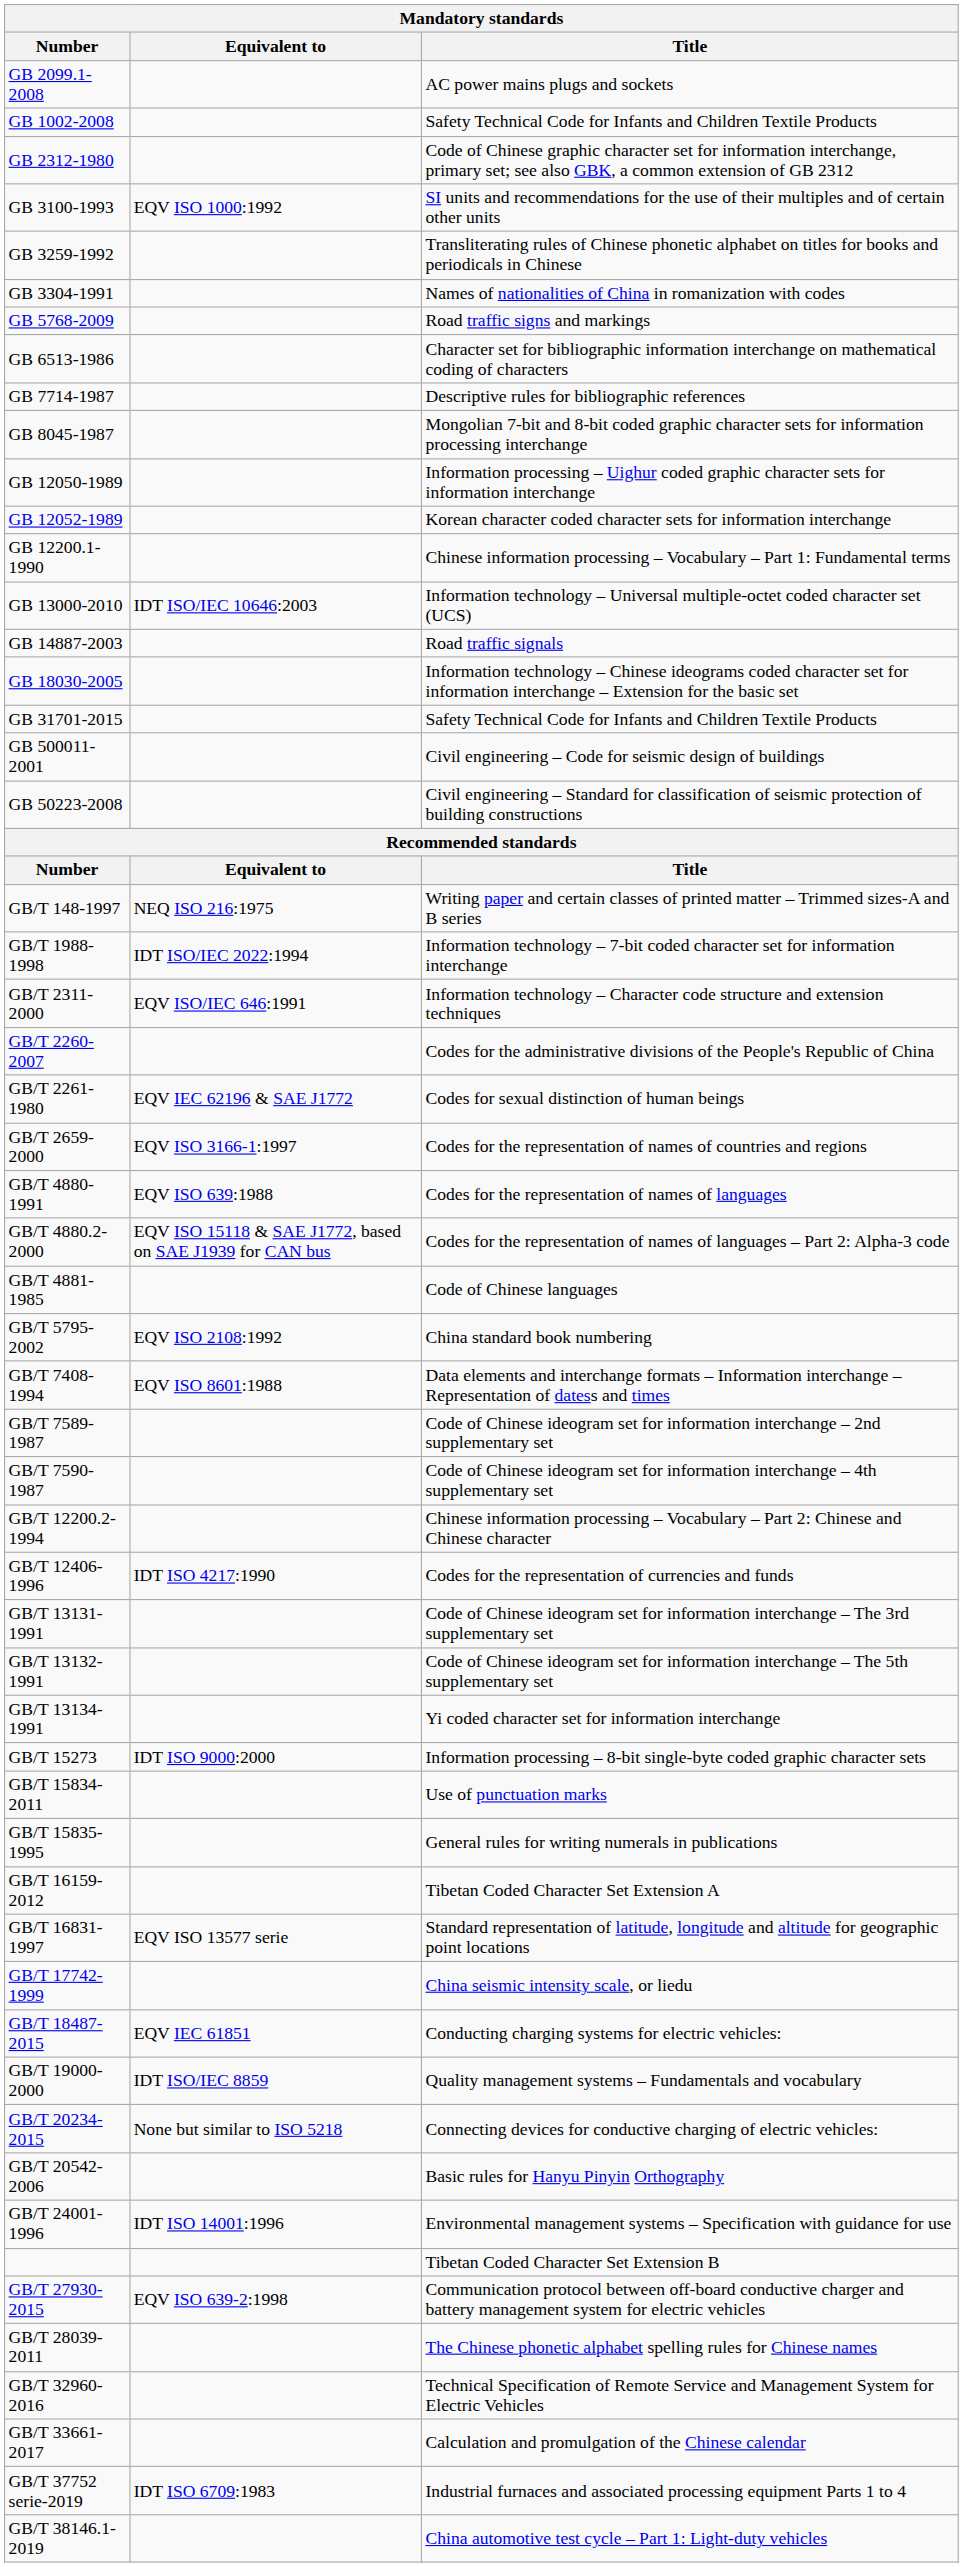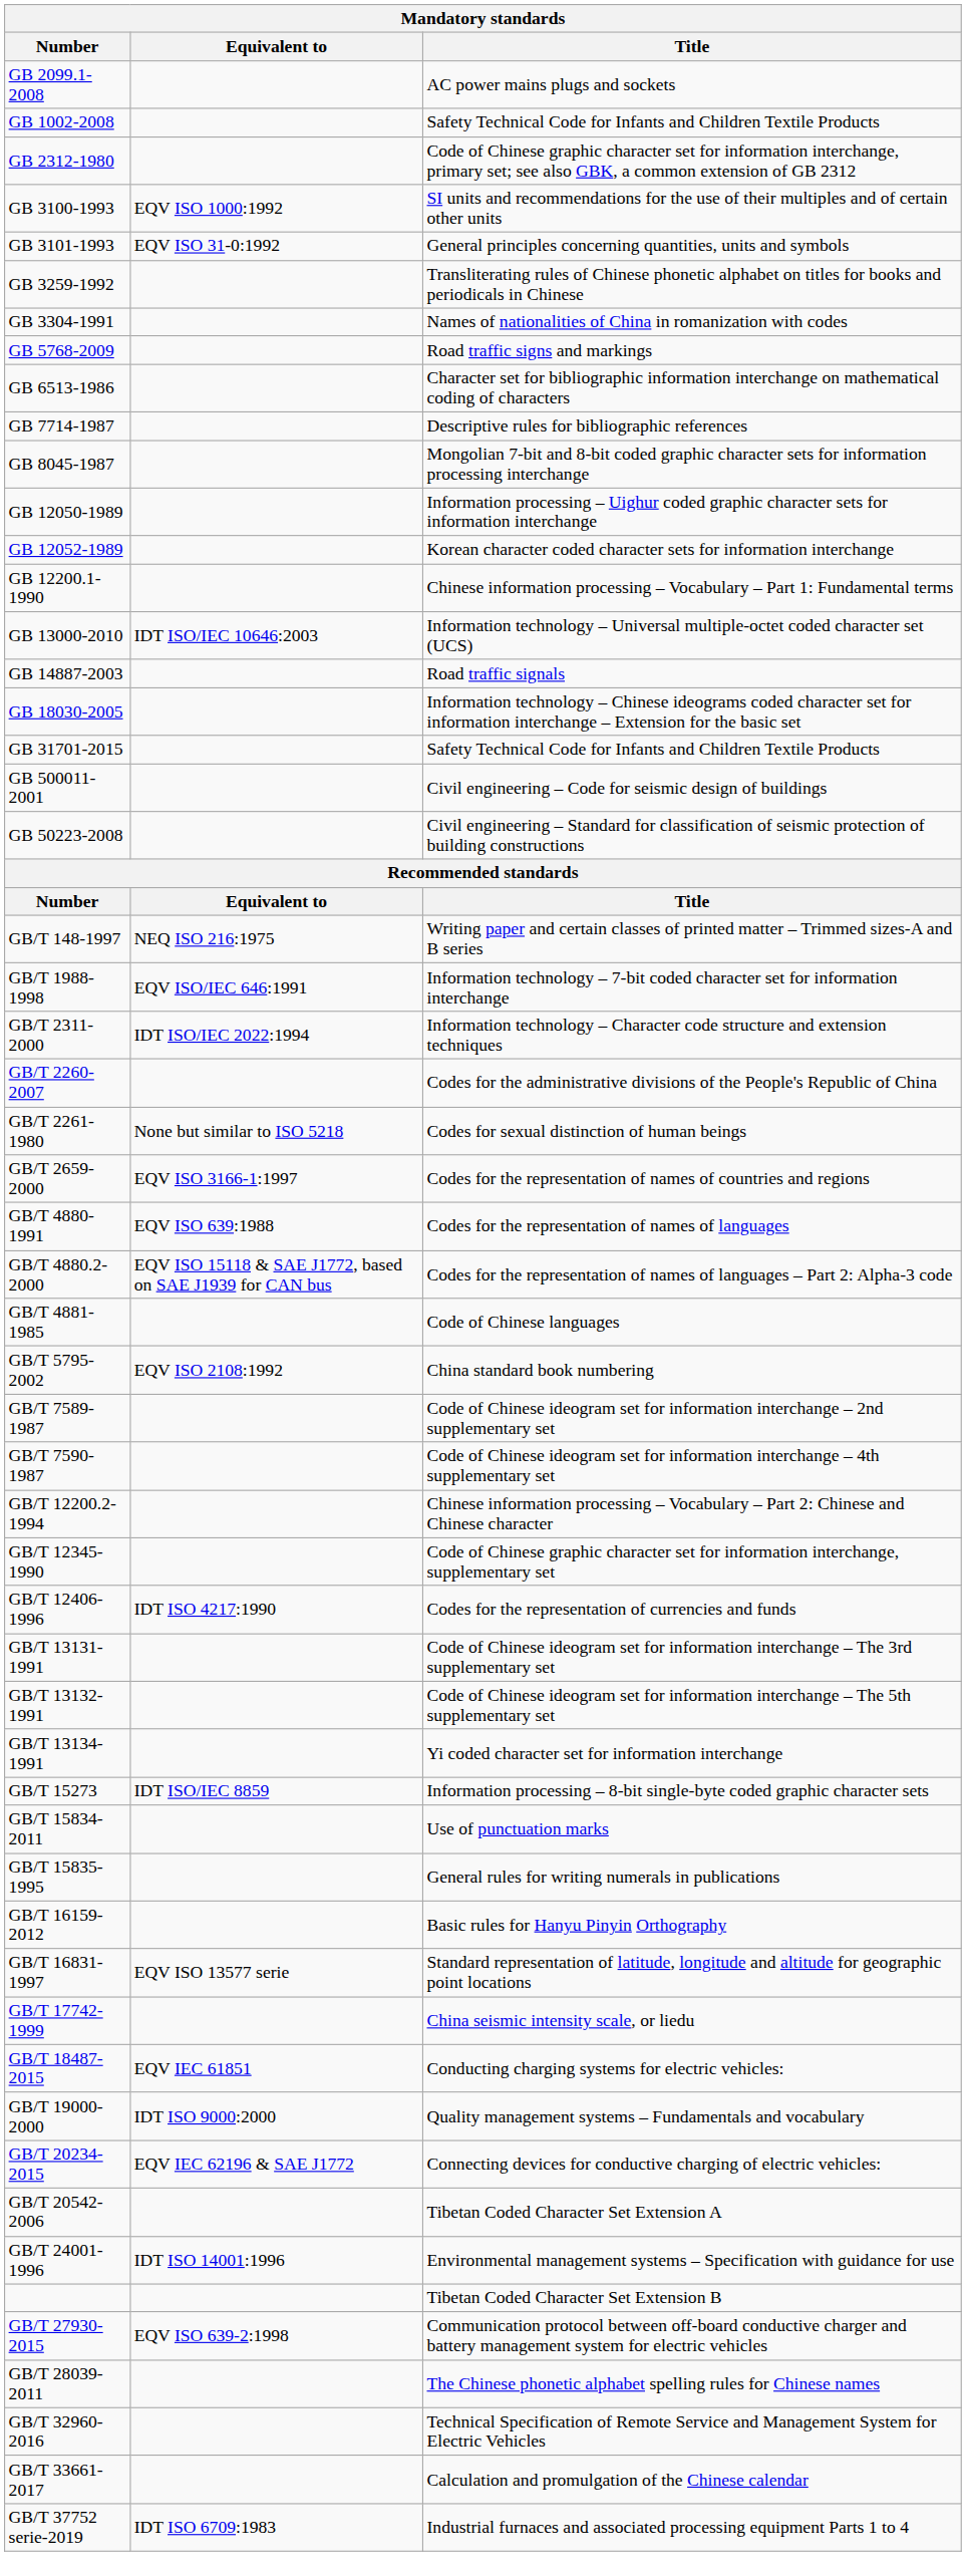+ row: GB 3101-1993 | EQV ISO 31-0:1992 | General principles concerning quantities, units and symbols
GB/T 1988-1998 | Equivalent to: IDT ISO/IEC 2022:1994 -> EQV ISO/IEC 646:1991
GB/T 2311-2000 | Equivalent to: EQV ISO/IEC 646:1991 -> IDT ISO/IEC 2022:1994
GB/T 2261-1980 | Equivalent to: EQV IEC 62196 & SAE J1772 -> None but similar to ISO 5218
- row: GB/T 7408-1994 | EQV ISO 8601:1988 | Data elements and interchange formats – Information interchange – Representation of datess and times
+ row: GB/T 12345-1990 | Code of Chinese graphic character set for information interchange, supplementary set
GB/T 15273 | Equivalent to: IDT ISO 9000:2000 -> IDT ISO/IEC 8859
GB/T 16159-2012 | Title: Tibetan Coded Character Set Extension A -> Basic rules for Hanyu Pinyin Orthography
GB/T 19000-2000 | Equivalent to: IDT ISO/IEC 8859 -> IDT ISO 9000:2000
GB/T 20234-2015 | Equivalent to: None but similar to ISO 5218 -> EQV IEC 62196 & SAE J1772
GB/T 20542-2006 | Title: Basic rules for Hanyu Pinyin Orthography -> Tibetan Coded Character Set Extension A
- row: GB/T 38146.1-2019 | China automotive test cycle – Part 1: Light-duty vehicles
